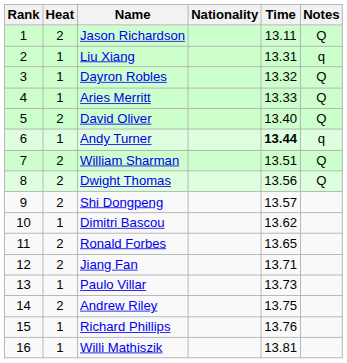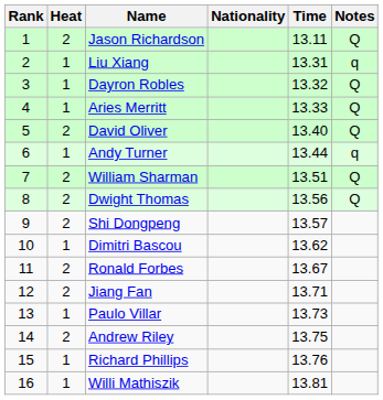Andy Turner | Time: bold -> normal
Ronald Forbes | Time: 13.65 -> 13.67
